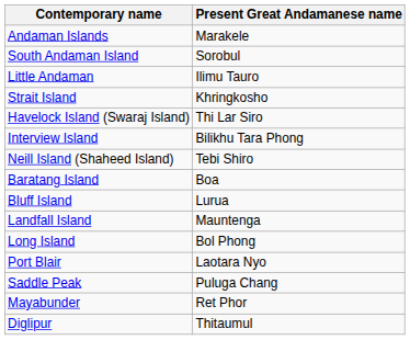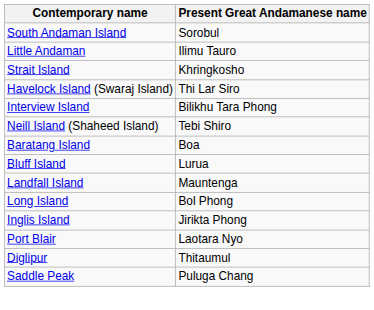- row: Andaman Islands | Marakele
+ row: Inglis Island | Jirikta Phong
rows swapped: Diglipur <-> Saddle Peak
- row: Mayabunder | Ret Phor
